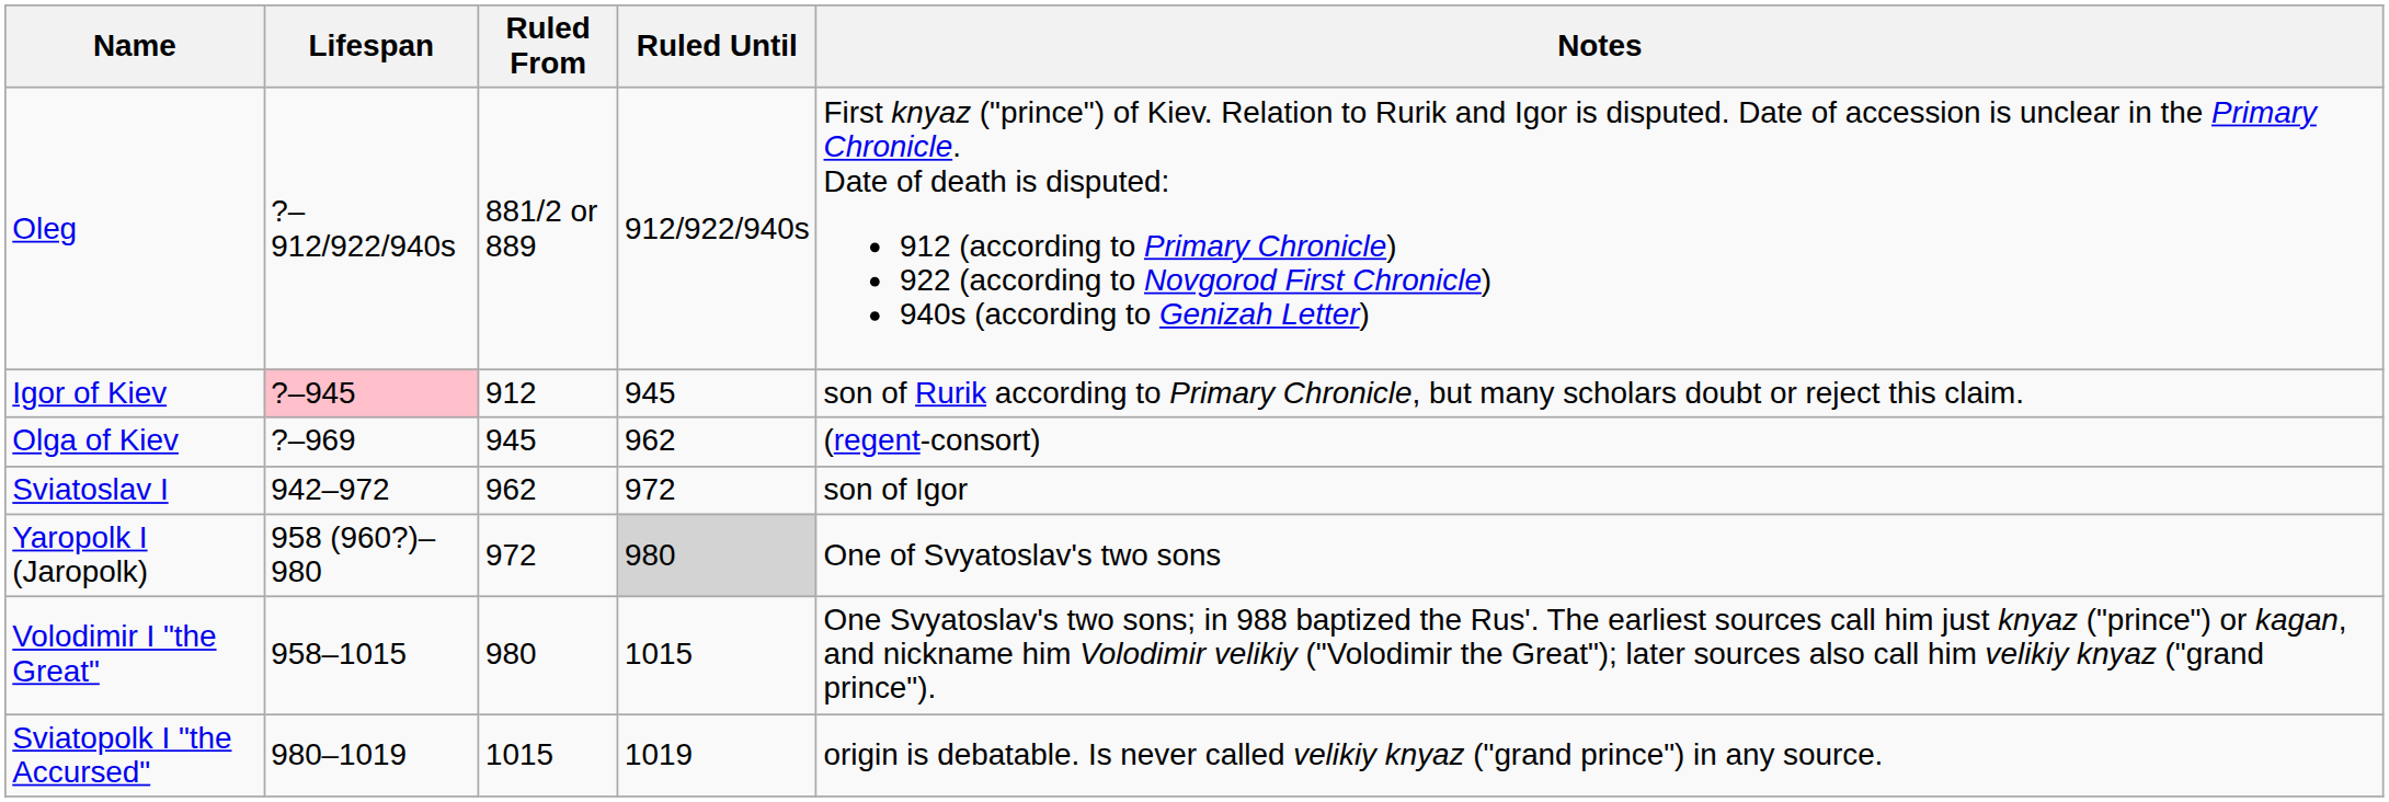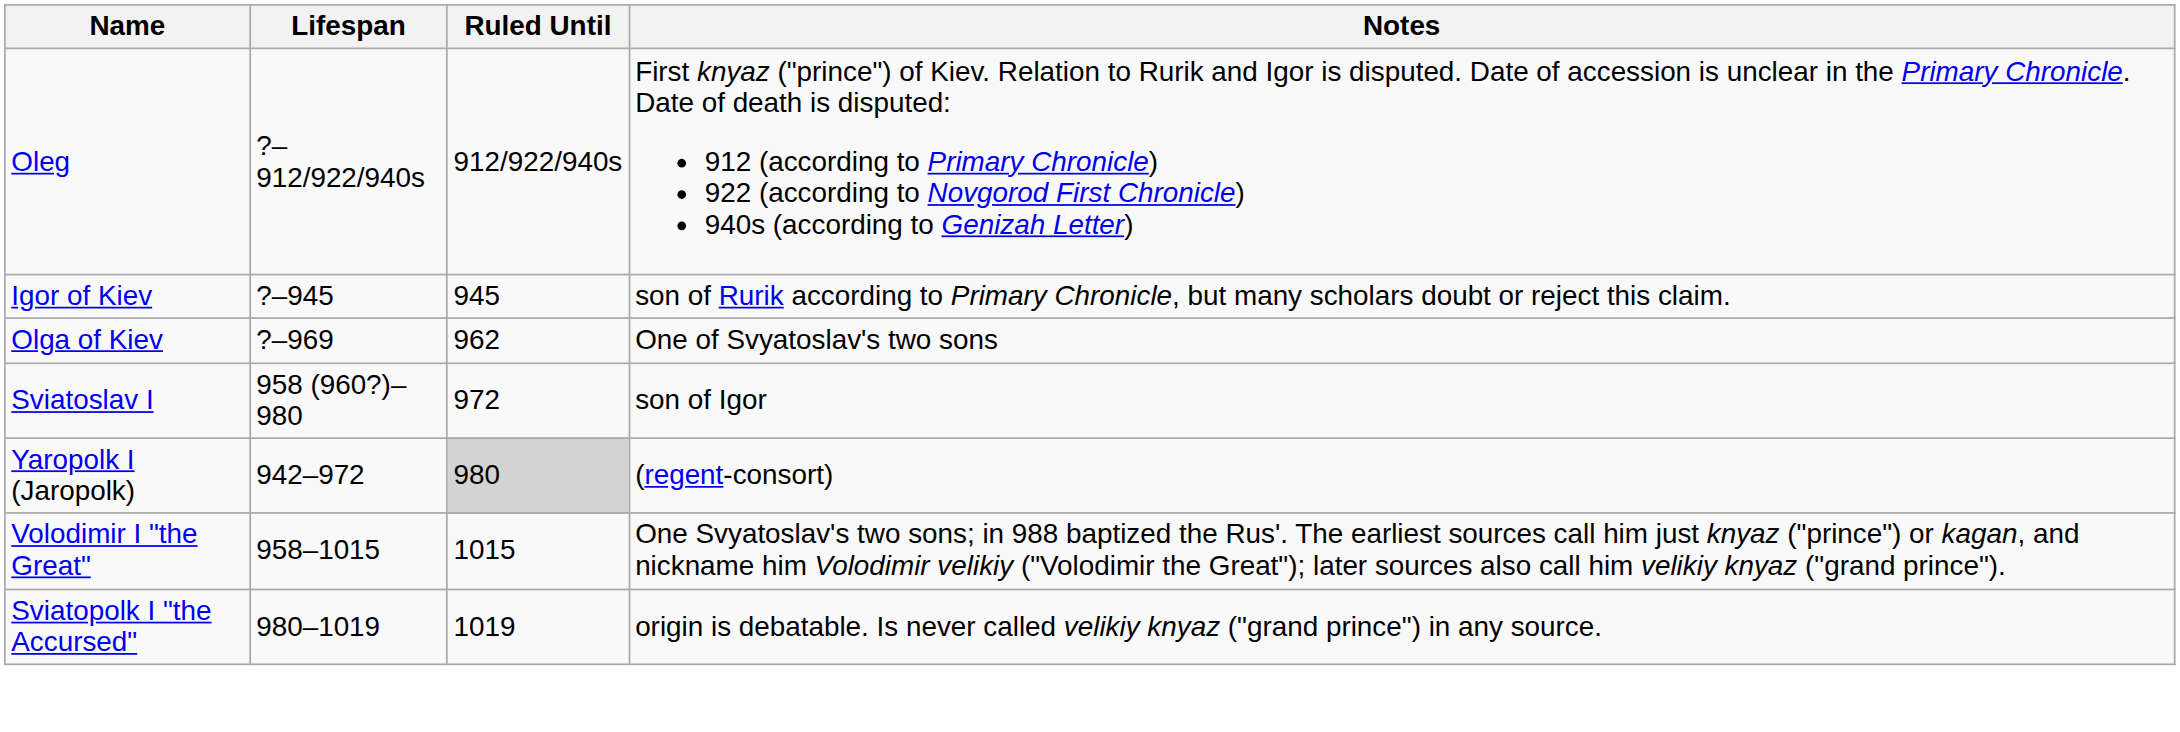- column: Ruled From | 881/2 or 889 | 912 | 945 | 962 | 972 | 980 | 1015
Igor of Kiev | Lifespan: pink background -> no background
Olga of Kiev | Notes: (regent-consort) -> One of Svyatoslav's two sons
Sviatoslav I | Lifespan: 942–972 -> 958 (960?)–980
Yaropolk I (Jaropolk) | Lifespan: 958 (960?)–980 -> 942–972
Yaropolk I (Jaropolk) | Notes: One of Svyatoslav's two sons -> (regent-consort)
